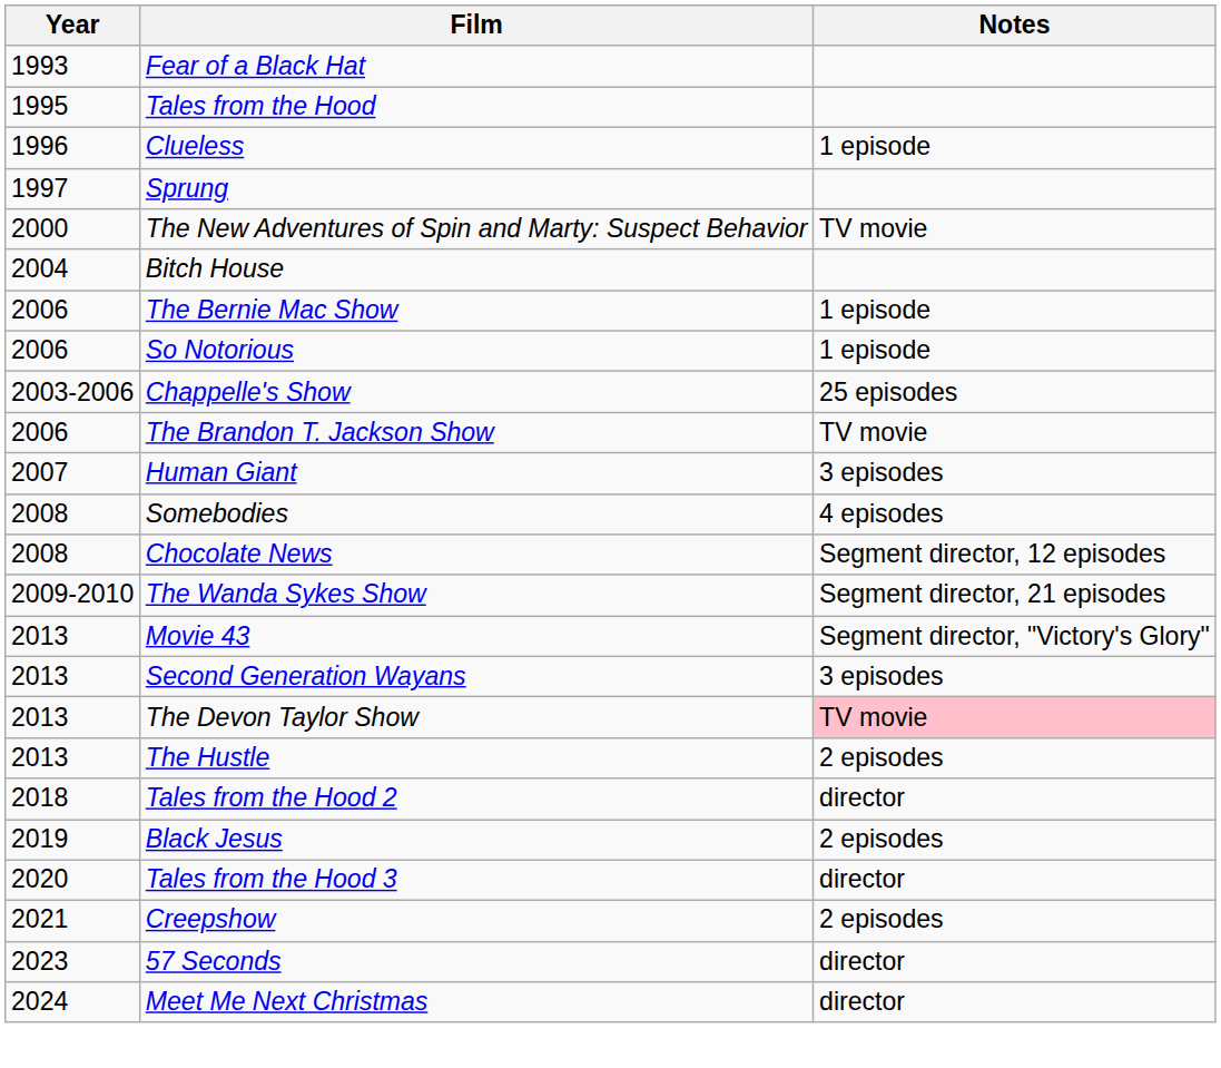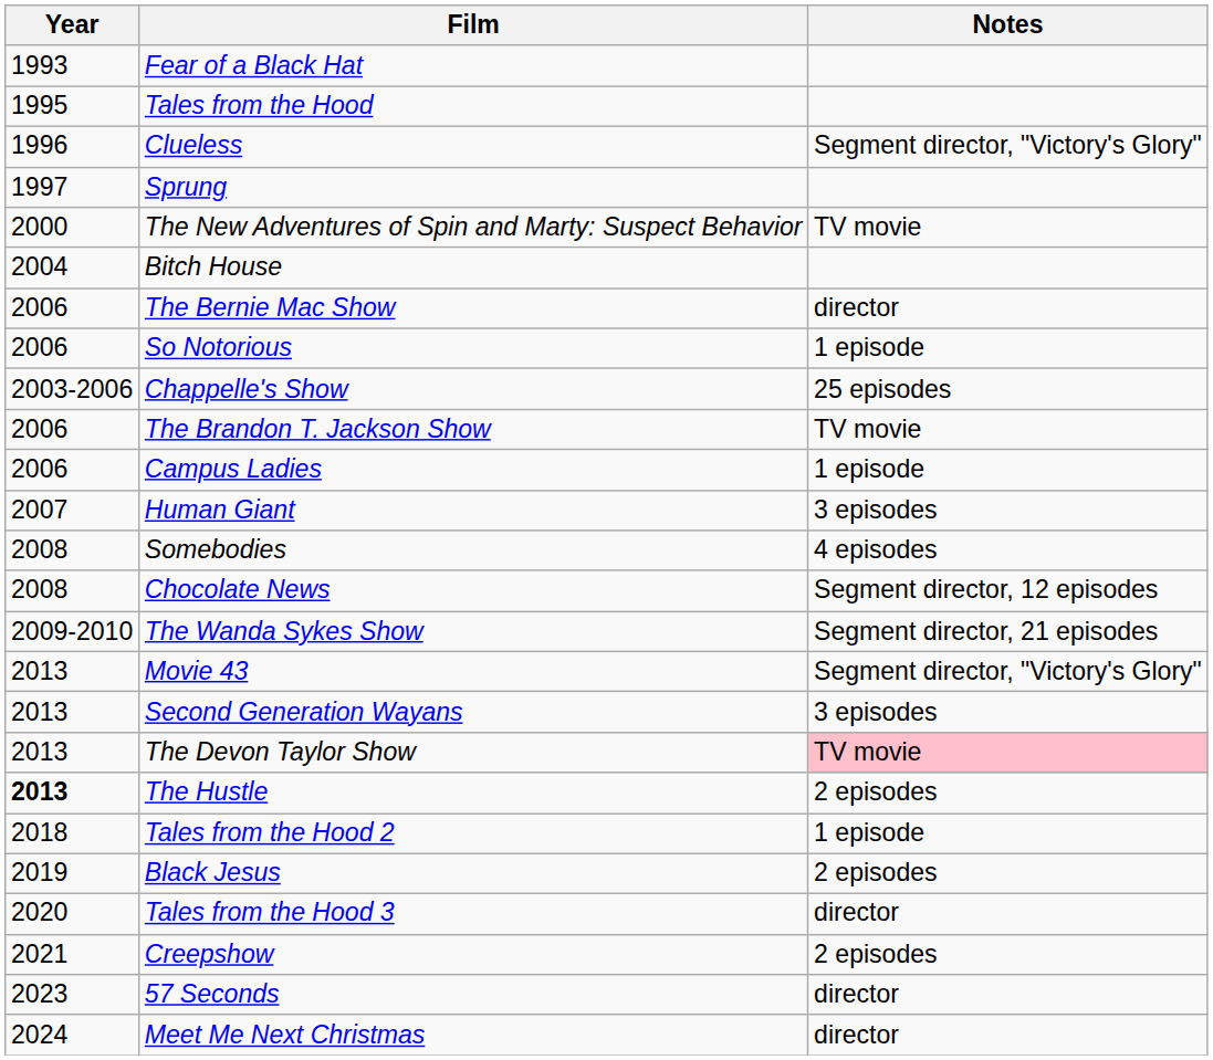Clueless | Notes: 1 episode -> Segment director, "Victory's Glory"
The Bernie Mac Show | Notes: 1 episode -> director
+ row: 2006 | Campus Ladies | 1 episode
The Hustle | Year: normal -> bold
Tales from the Hood 2 | Notes: director -> 1 episode
